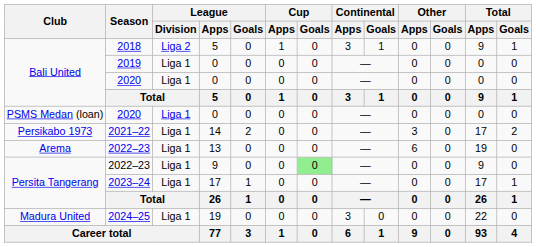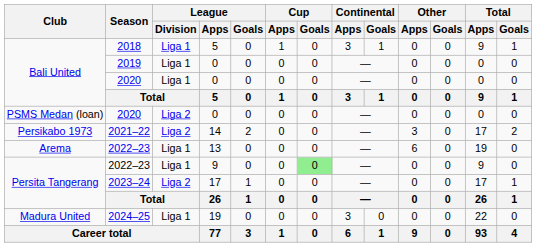2018 | League / Division: Liga 2 -> Liga 1
PSMS Medan (loan) / 2020 | League / Division: Liga 1 -> Liga 2
2021–22 | League / Division: Liga 1 -> Liga 2
2023–24 | League / Division: Liga 1 -> Liga 2
